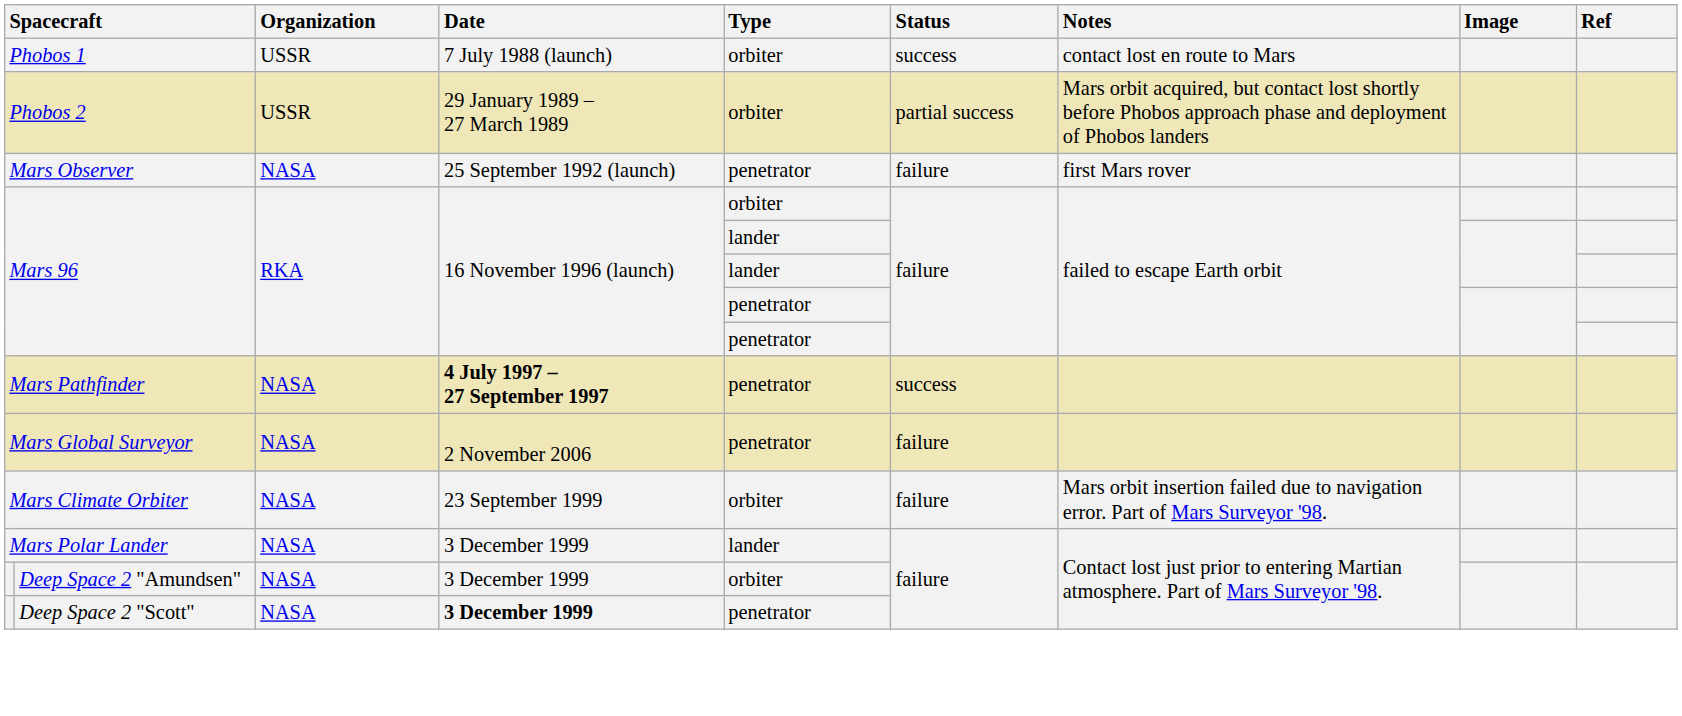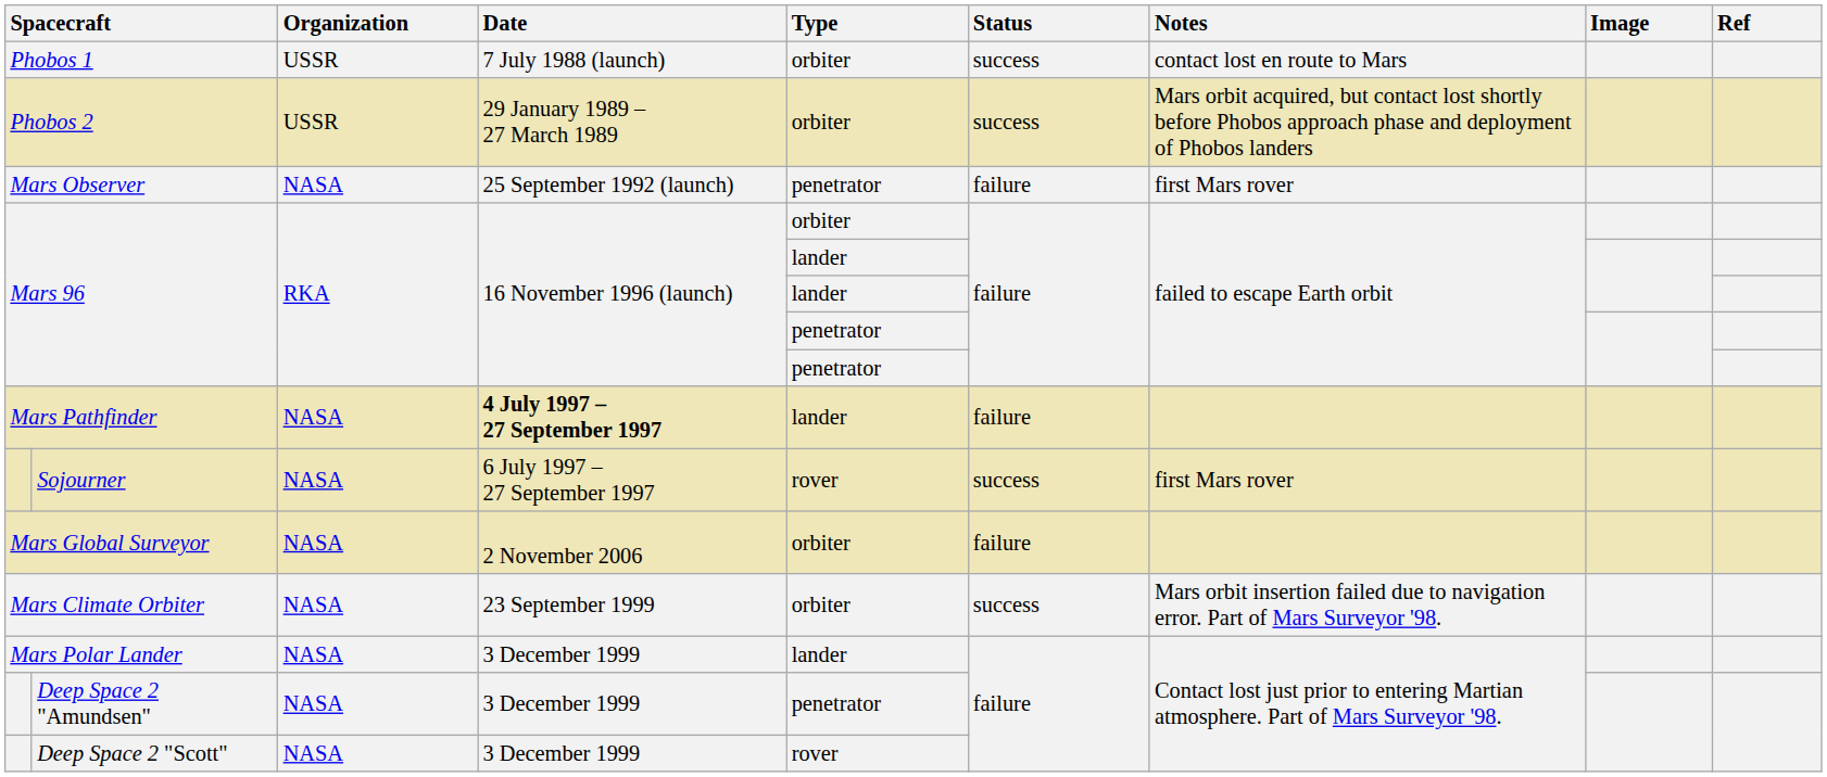Phobos 2 | Status: partial success -> success
Mars Pathfinder | Type: penetrator -> lander
Mars Pathfinder | Status: success -> failure
+ row: Sojourner | NASA | 6 July 1997 – 27 September 1997 | rover | success | first Mars rover
Mars Global Surveyor | Type: penetrator -> orbiter
Mars Climate Orbiter | Status: failure -> success
Deep Space 2 "Amundsen" | Type: orbiter -> penetrator
Deep Space 2 "Scott" | Date: bold -> normal
Deep Space 2 "Scott" | Type: penetrator -> rover
